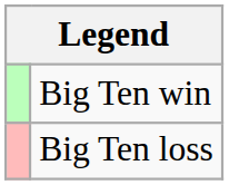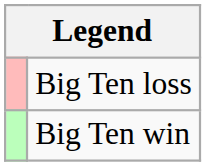rows swapped: Big Ten win <-> Big Ten loss
